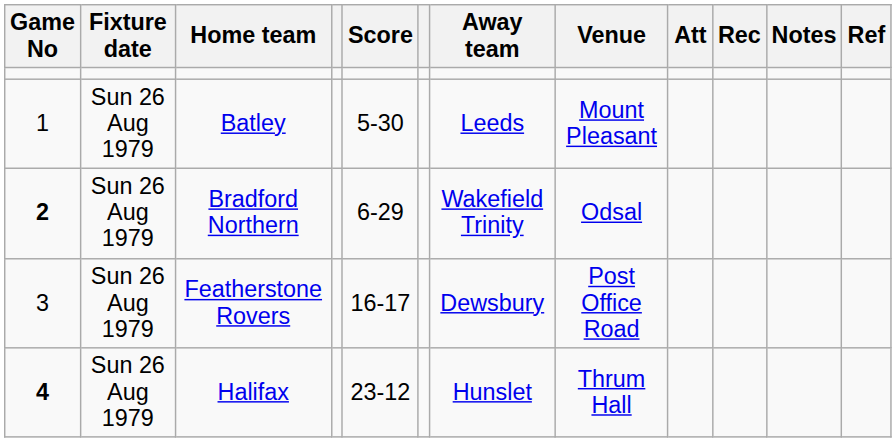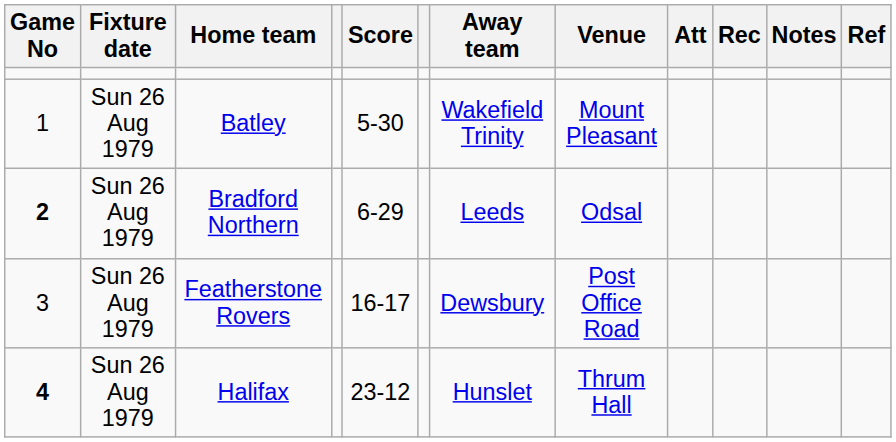Batley | Away team: Leeds -> Wakefield Trinity
Bradford Northern | Away team: Wakefield Trinity -> Leeds
